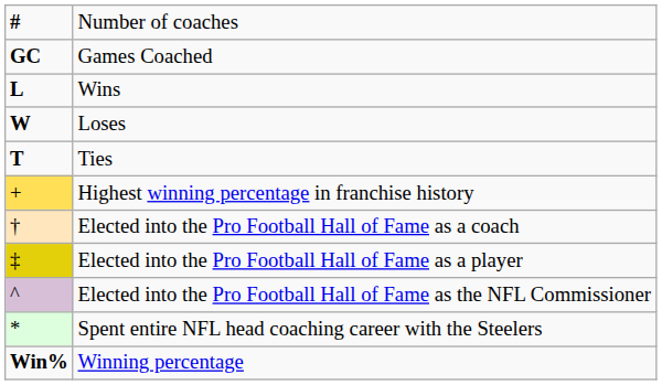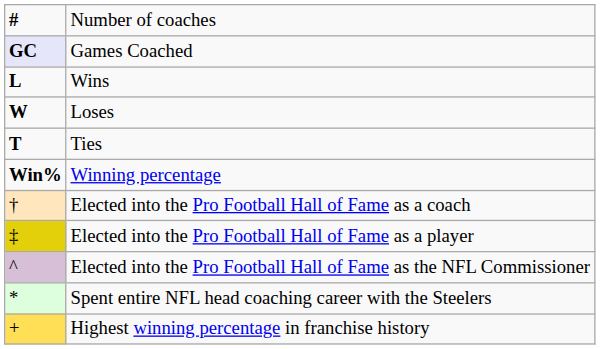Games Coached | column 1: no background -> lavender background
rows swapped: Winning percentage <-> Highest winning percentage in franchise history
